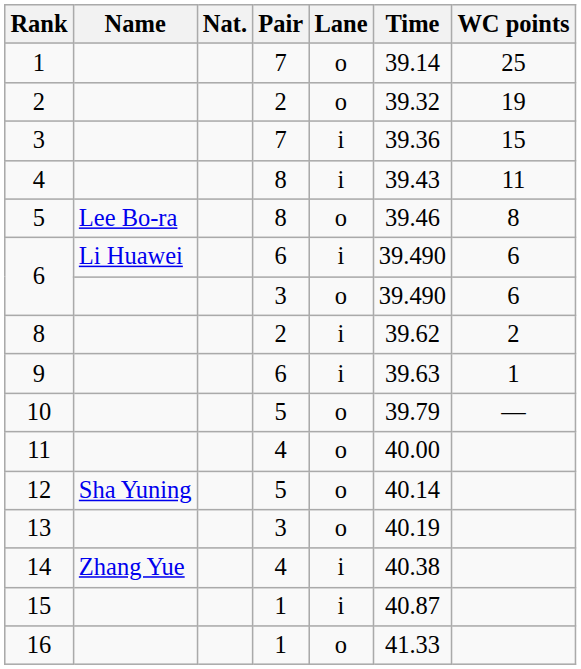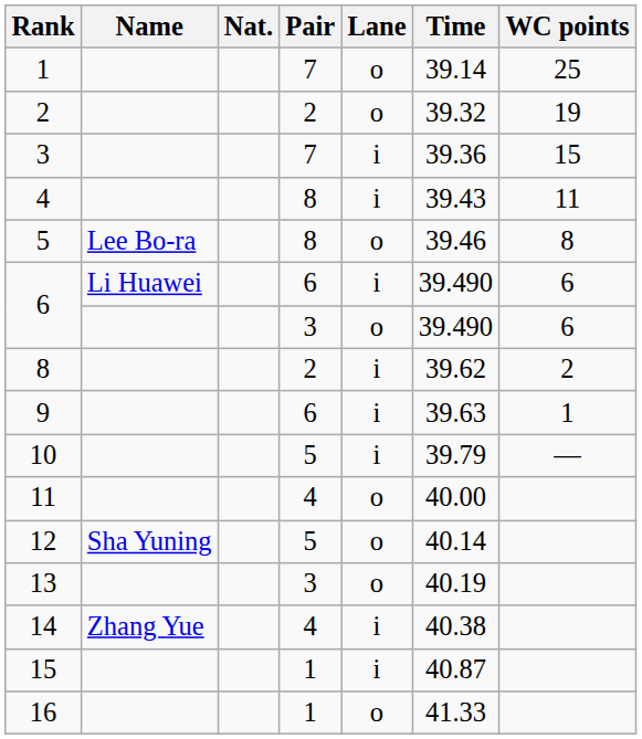10 | Lane: o -> i
